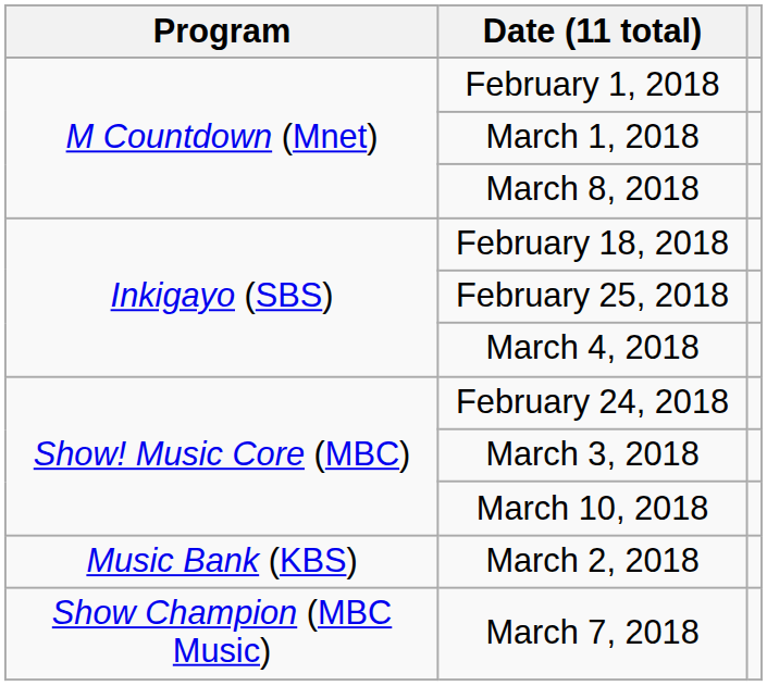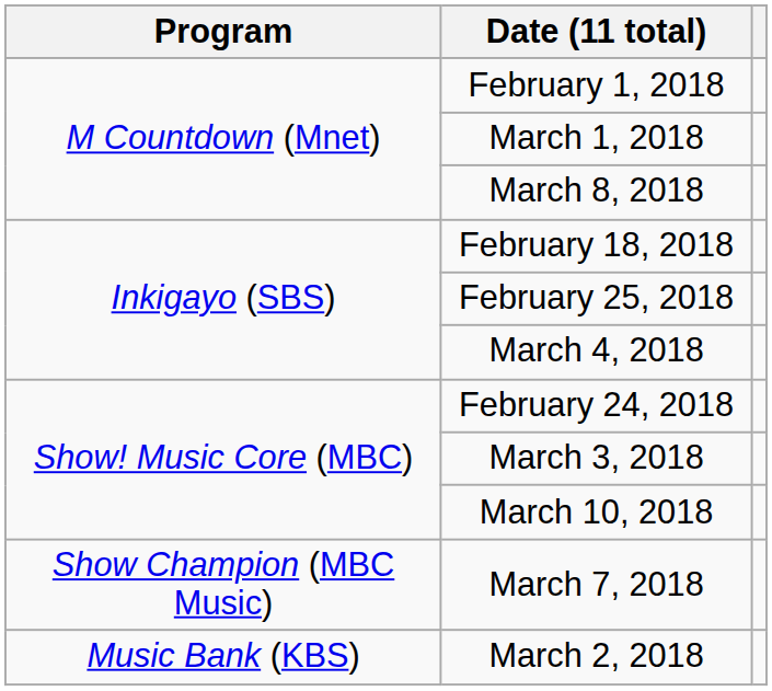rows swapped: March 2, 2018 <-> March 7, 2018
